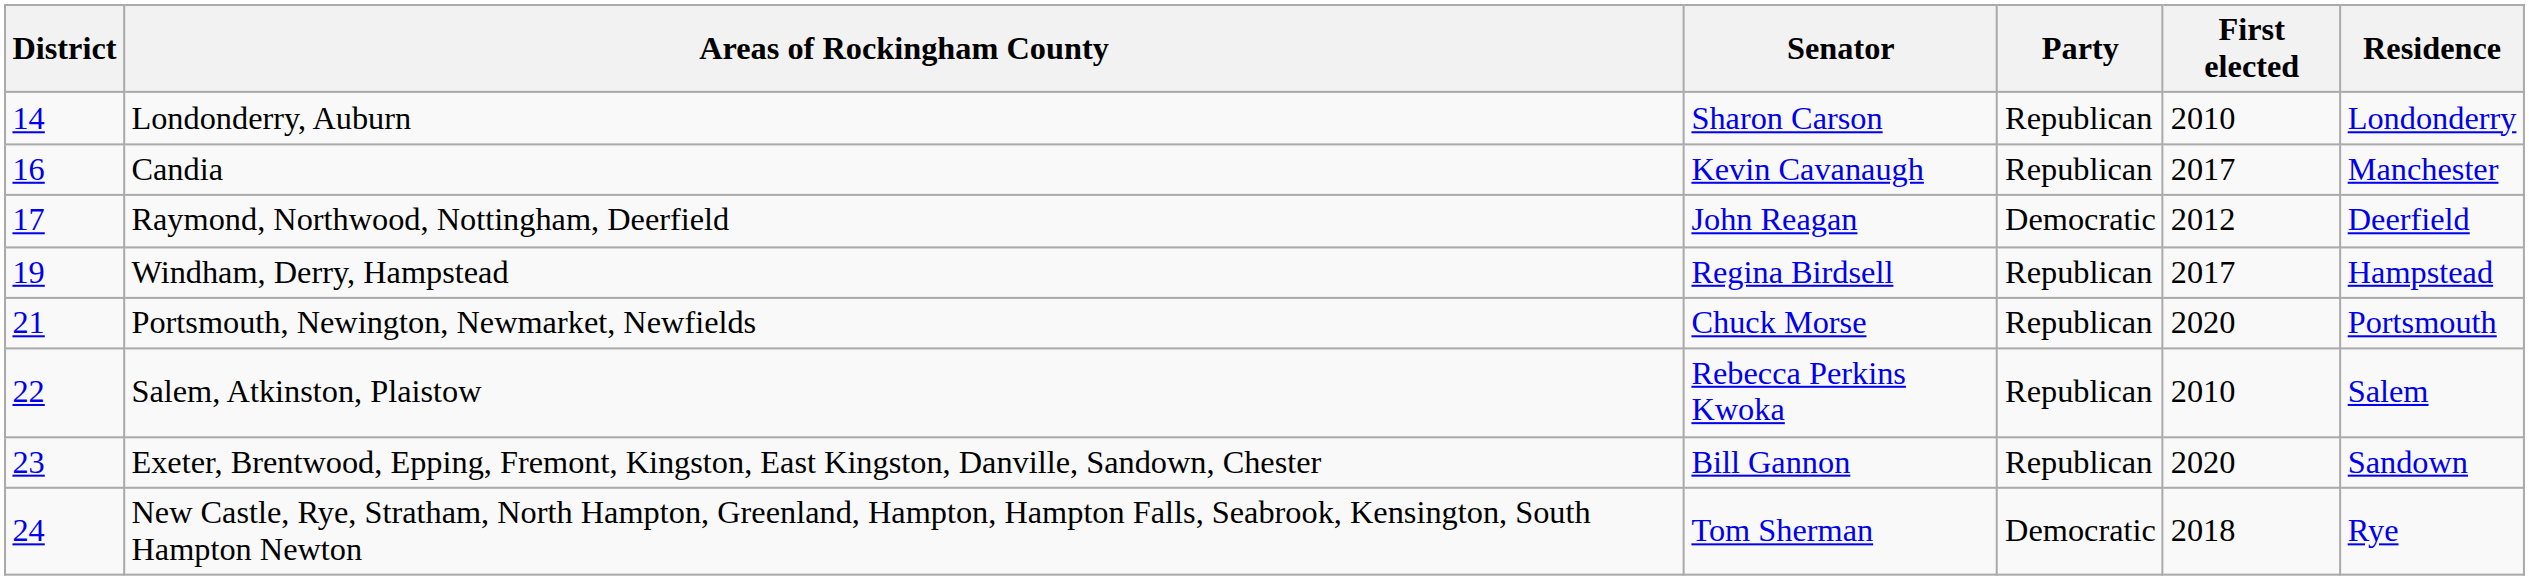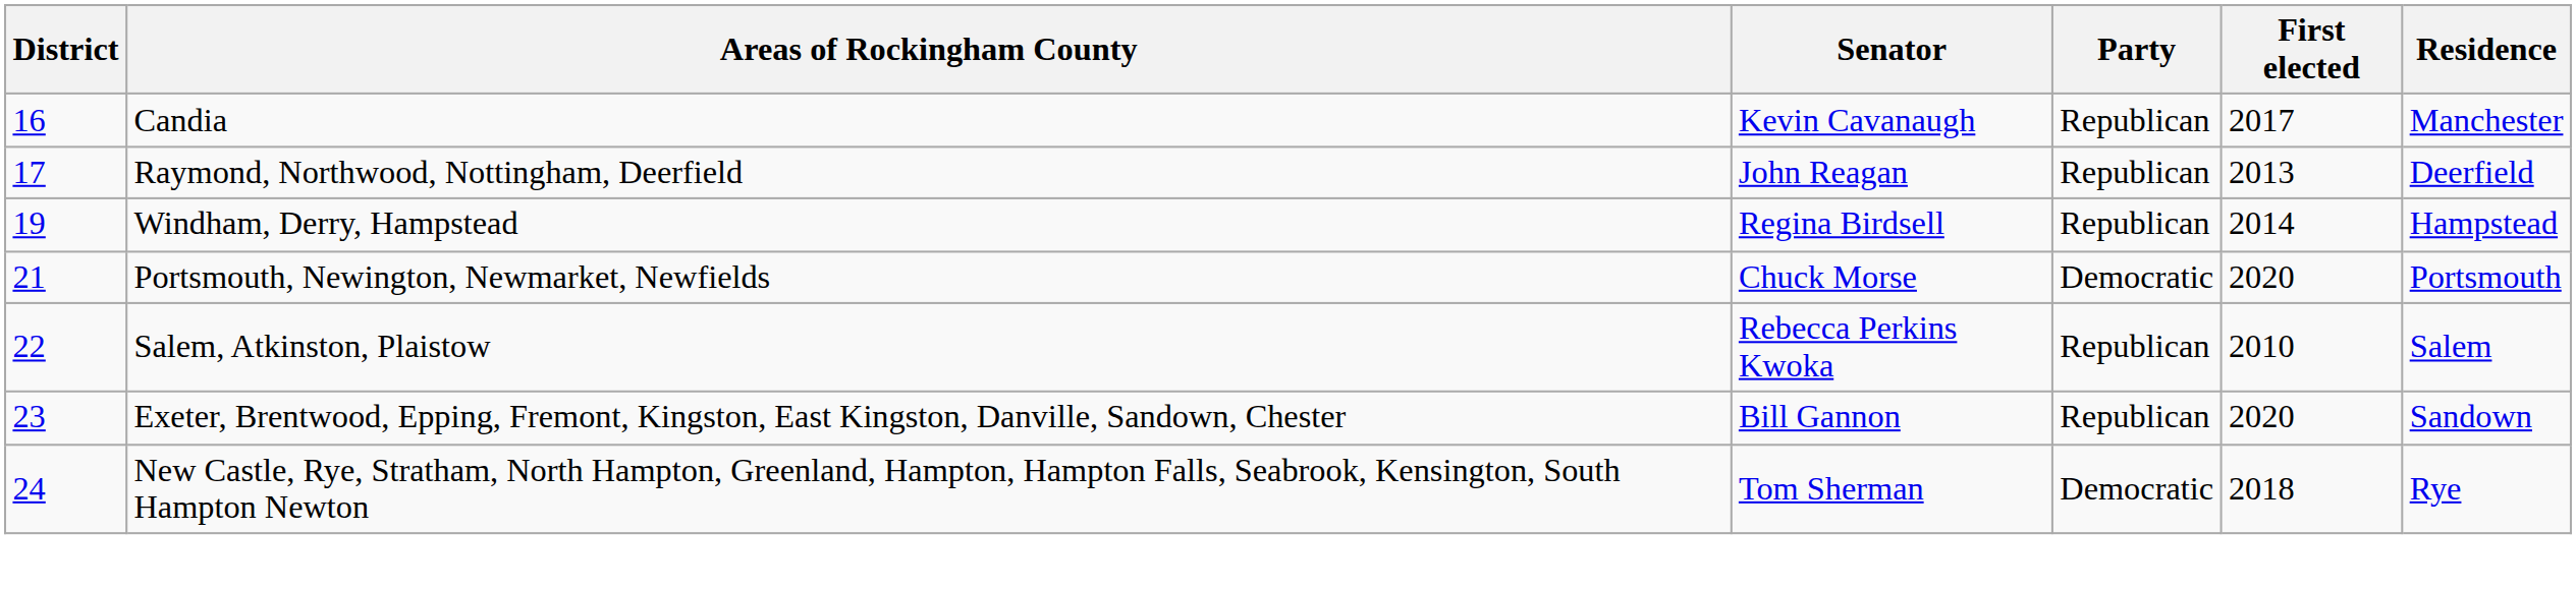- row: 14 | Londonderry, Auburn | Sharon Carson | Republican | 2010 | Londonderry
Raymond, Northwood, Nottingham, Deerfield | Party: Democratic -> Republican
Raymond, Northwood, Nottingham, Deerfield | First elected: 2012 -> 2013
Windham, Derry, Hampstead | First elected: 2017 -> 2014
Portsmouth, Newington, Newmarket, Newfields | Party: Republican -> Democratic
